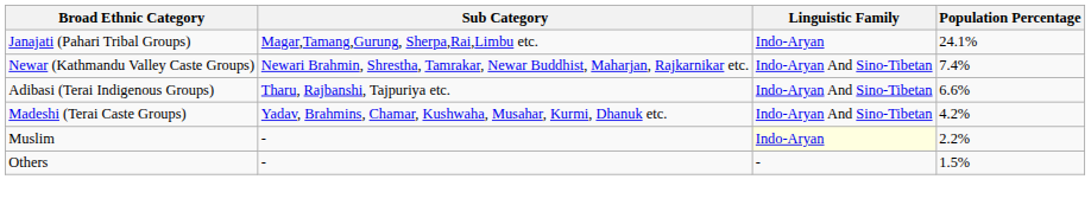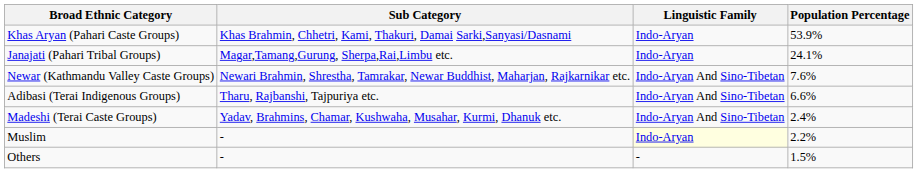+ row: Khas Aryan (Pahari Caste Groups) | Khas Brahmin, Chhetri, Kami, Thakuri, Damai Sarki,Sanyasi/Dasnami | Indo-Aryan | 53.9%
Newar (Kathmandu Valley Caste Groups) | Population Percentage: 7.4% -> 7.6%
Madeshi (Terai Caste Groups) | Population Percentage: 4.2% -> 2.4%
